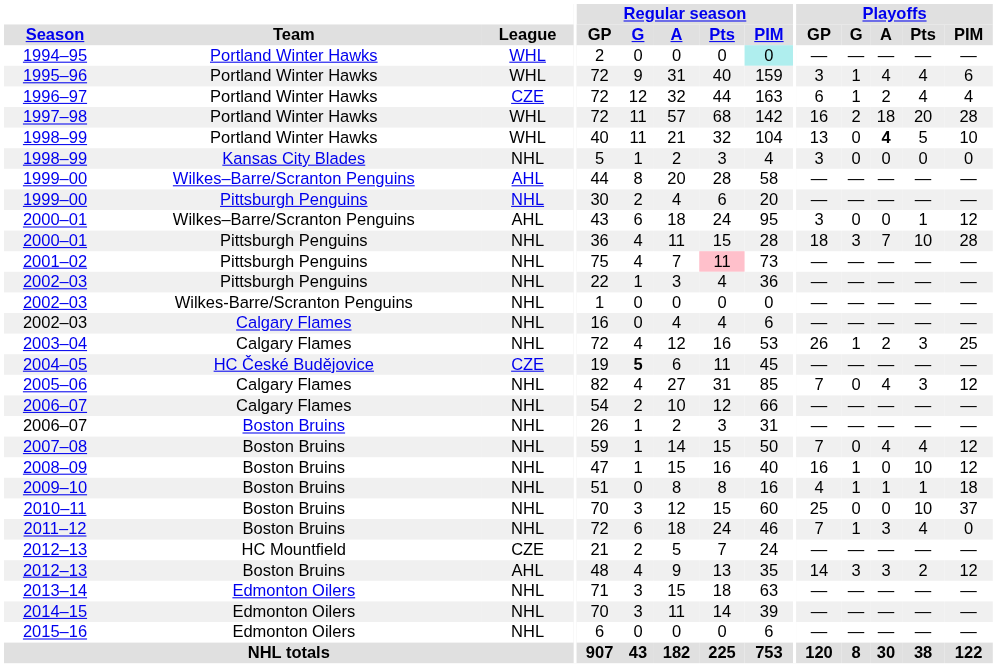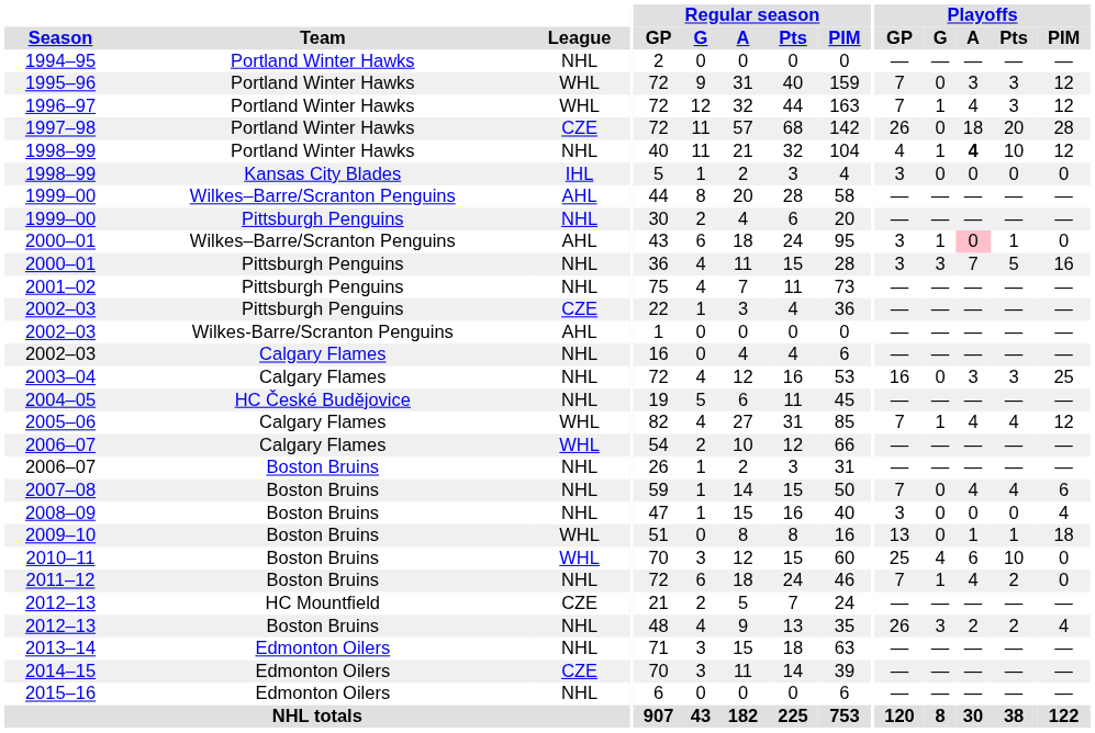1994–95 | League: WHL -> NHL
1994–95 | Regular season / PIM: paleturquoise background -> no background
1995–96 | Playoffs / GP: 3 -> 7
1995–96 | Playoffs / G: 1 -> 0
1995–96 | Playoffs / A: 4 -> 3
1995–96 | Playoffs / Pts: 4 -> 3
1995–96 | Playoffs / PIM: 6 -> 12
1996–97 | League: CZE -> WHL
1996–97 | Playoffs / GP: 6 -> 7
1996–97 | Playoffs / A: 2 -> 4
1996–97 | Playoffs / Pts: 4 -> 3
1996–97 | Playoffs / PIM: 4 -> 12
1997–98 | League: WHL -> CZE
1997–98 | Playoffs / GP: 16 -> 26
1997–98 | Playoffs / G: 2 -> 0
1998–99 / Portland Winter Hawks | League: WHL -> NHL
1998–99 / Portland Winter Hawks | Playoffs / GP: 13 -> 4
1998–99 / Portland Winter Hawks | Playoffs / G: 0 -> 1
1998–99 / Portland Winter Hawks | Playoffs / Pts: 5 -> 10
1998–99 / Portland Winter Hawks | Playoffs / PIM: 10 -> 12
1998–99 / Kansas City Blades | League: NHL -> IHL
2000–01 / Wilkes–Barre/Scranton Penguins | Playoffs / G: 0 -> 1
2000–01 / Wilkes–Barre/Scranton Penguins | Playoffs / A: no background -> pink background
2000–01 / Wilkes–Barre/Scranton Penguins | Playoffs / PIM: 12 -> 0
2000–01 / Pittsburgh Penguins | Playoffs / GP: 18 -> 3
2000–01 / Pittsburgh Penguins | Playoffs / Pts: 10 -> 5
2000–01 / Pittsburgh Penguins | Playoffs / PIM: 28 -> 16
2001–02 | Regular season / Pts: pink background -> no background
2002–03 / Pittsburgh Penguins | League: NHL -> CZE
2002–03 / Wilkes-Barre/Scranton Penguins | League: NHL -> AHL
2003–04 | Playoffs / GP: 26 -> 16
2003–04 | Playoffs / G: 1 -> 0
2003–04 | Playoffs / A: 2 -> 3
2004–05 | League: CZE -> NHL
2004–05 | Regular season / G: bold -> normal
2005–06 | League: NHL -> WHL
2005–06 | Playoffs / G: 0 -> 1
2005–06 | Playoffs / Pts: 3 -> 4
2006–07 / Calgary Flames | League: NHL -> WHL
2007–08 | Playoffs / PIM: 12 -> 6
2008–09 | Playoffs / GP: 16 -> 3
2008–09 | Playoffs / G: 1 -> 0
2008–09 | Playoffs / Pts: 10 -> 0
2008–09 | Playoffs / PIM: 12 -> 4
2009–10 | League: NHL -> WHL
2009–10 | Playoffs / GP: 4 -> 13
2009–10 | Playoffs / G: 1 -> 0
2010–11 | League: NHL -> WHL
2010–11 | Playoffs / G: 0 -> 4
2010–11 | Playoffs / A: 0 -> 6
2010–11 | Playoffs / PIM: 37 -> 0
2011–12 | Playoffs / A: 3 -> 4
2011–12 | Playoffs / Pts: 4 -> 2
2012–13 / Boston Bruins | League: AHL -> NHL
2012–13 / Boston Bruins | Playoffs / GP: 14 -> 26
2012–13 / Boston Bruins | Playoffs / A: 3 -> 2
2012–13 / Boston Bruins | Playoffs / PIM: 12 -> 4
2014–15 | League: NHL -> CZE
